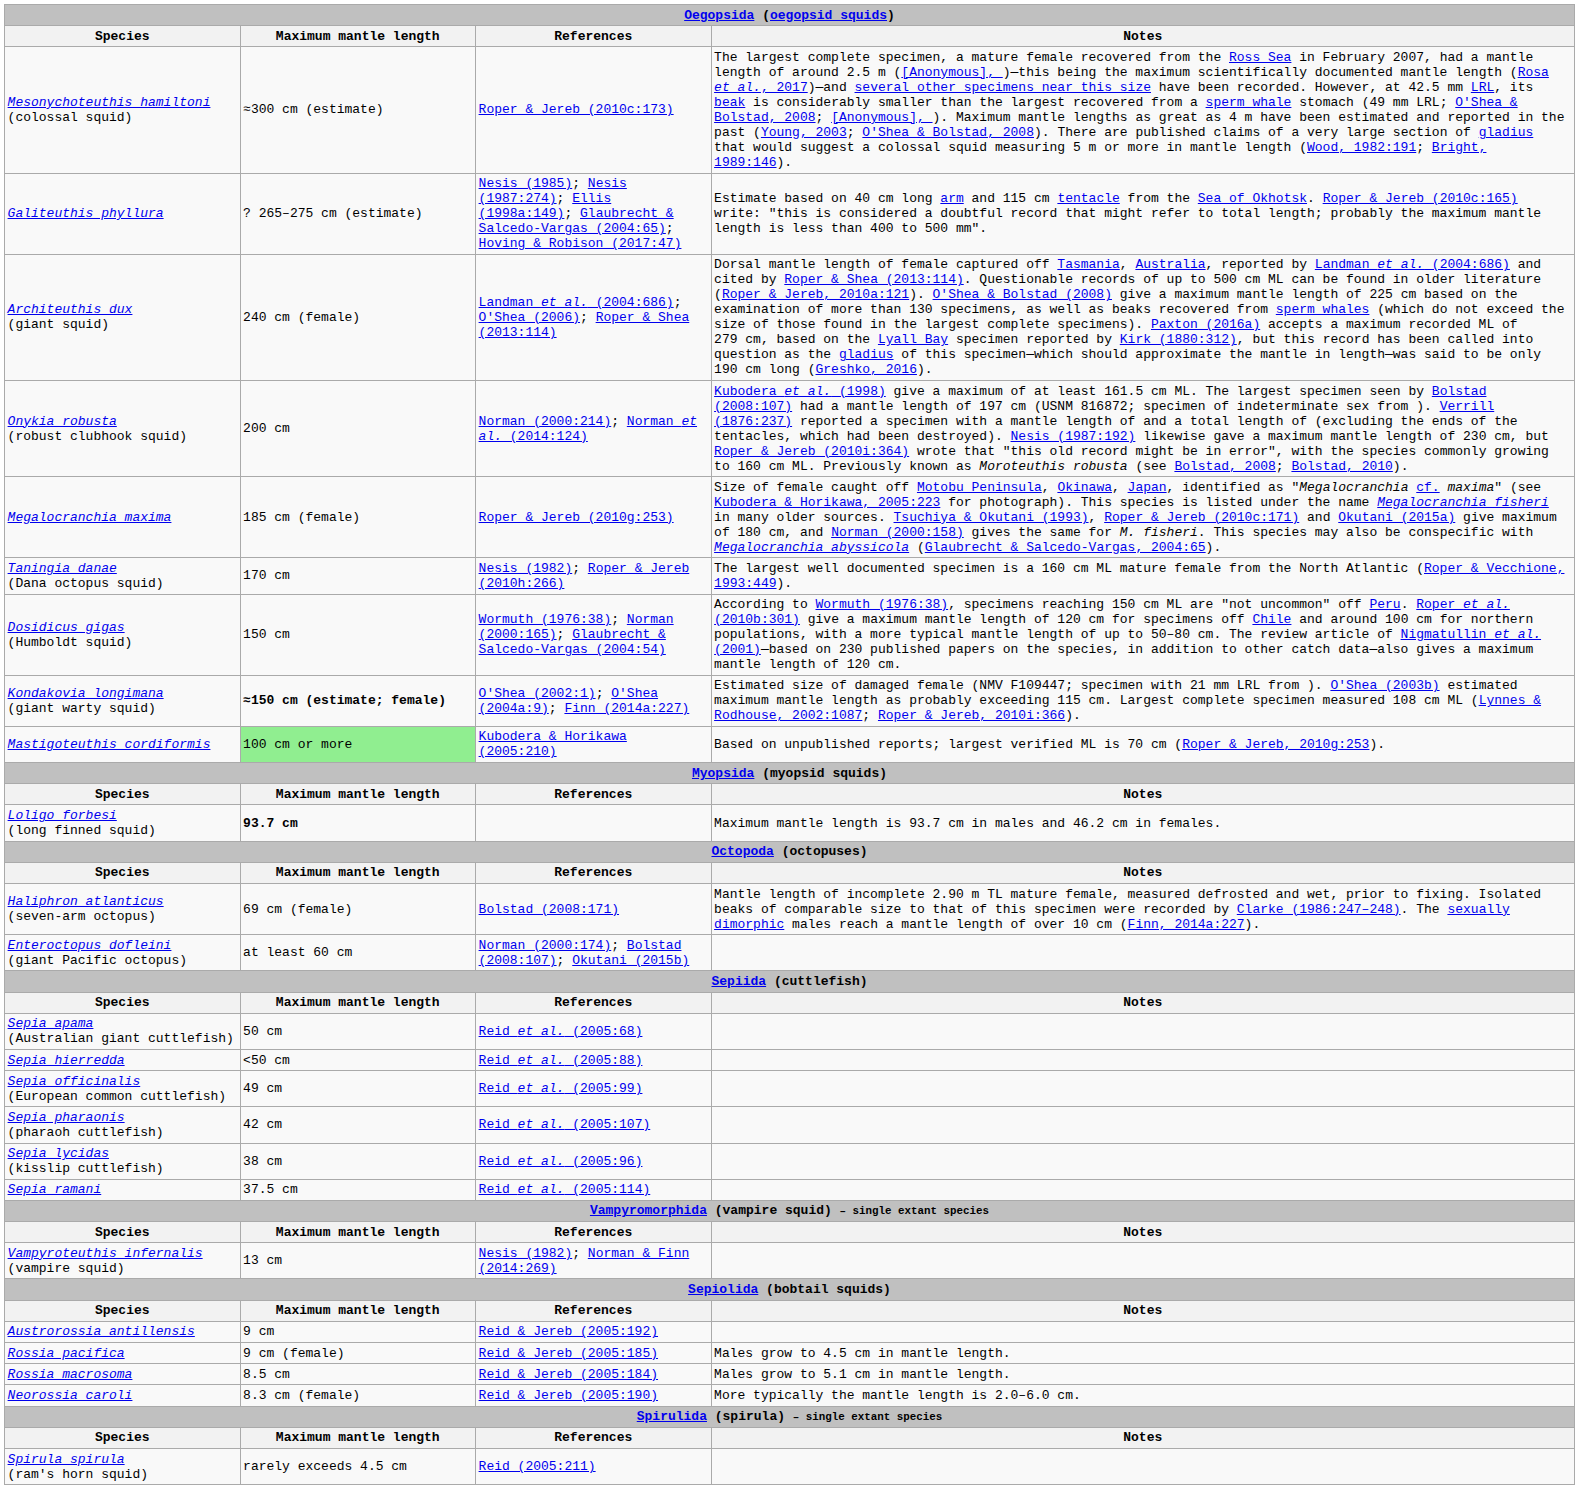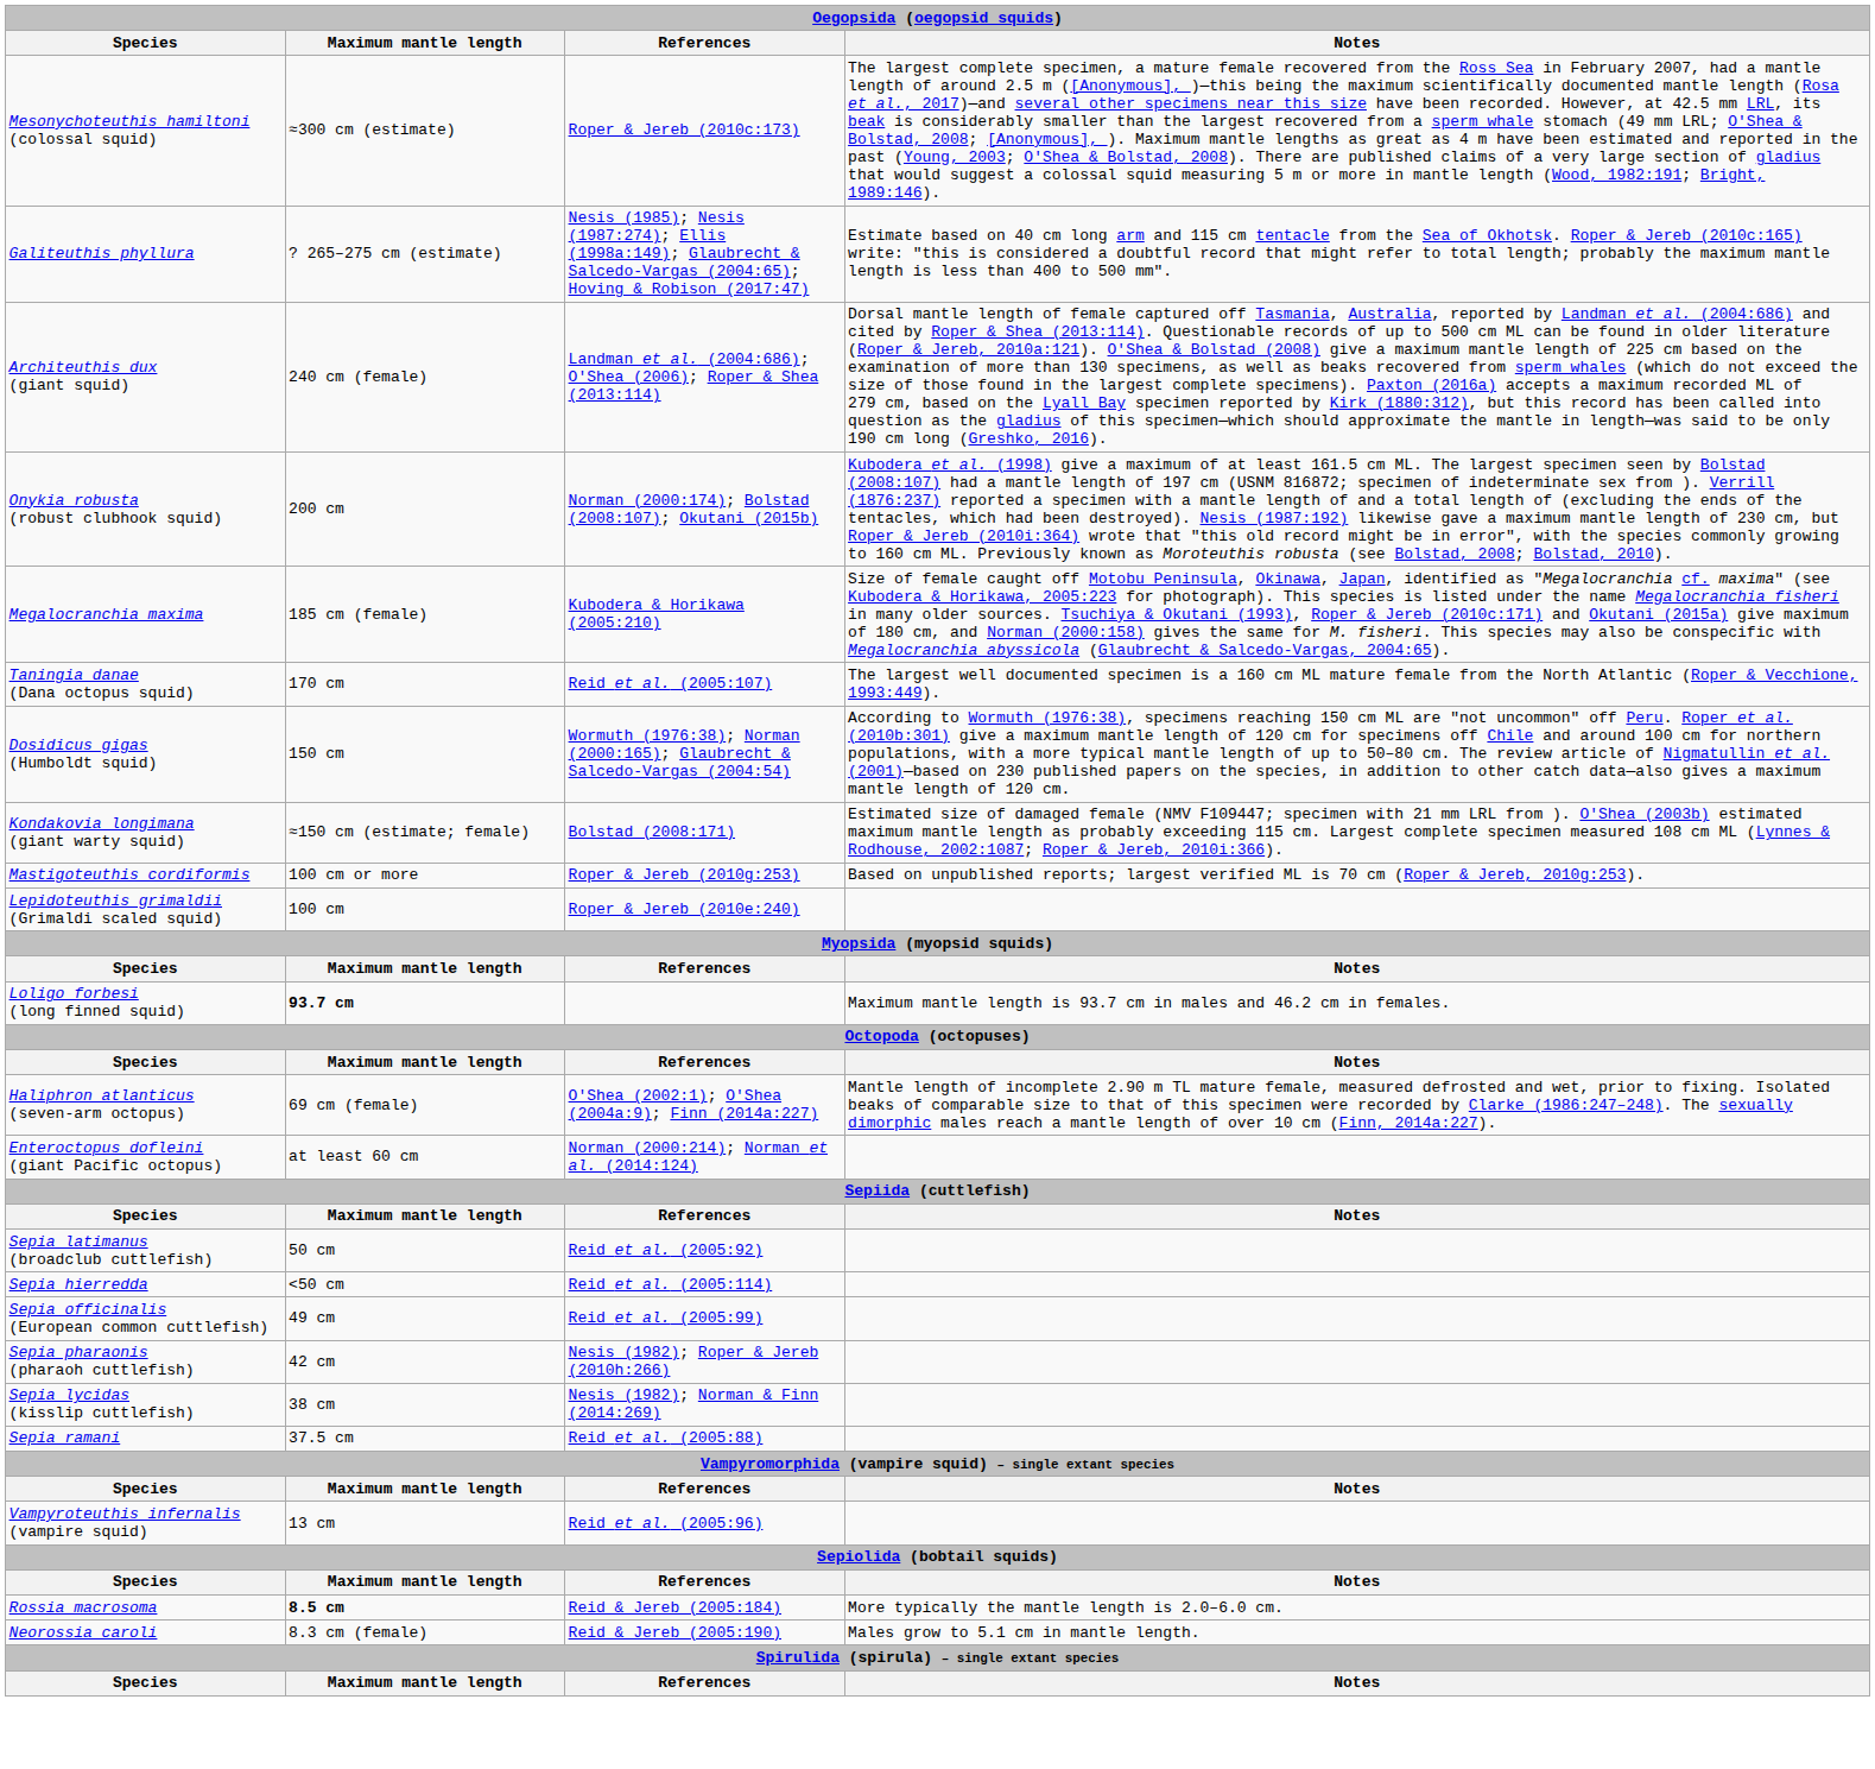Onykia robusta (robust clubhook squid) | References: Norman (2000:214); Norman et al. (2014:124) -> Norman (2000:174); Bolstad (2008:107); Okutani (2015b)
Megalocranchia maxima | References: Roper & Jereb (2010g:253) -> Kubodera & Horikawa (2005:210)
Taningia danae (Dana octopus squid) | References: Nesis (1982); Roper & Jereb (2010h:266) -> Reid et al. (2005:107)
Kondakovia longimana (giant warty squid) | Maximum mantle length: bold -> normal
Kondakovia longimana (giant warty squid) | References: O'Shea (2002:1); O'Shea (2004a:9); Finn (2014a:227) -> Bolstad (2008:171)
Mastigoteuthis cordiformis | Maximum mantle length: lightgreen background -> no background
Mastigoteuthis cordiformis | References: Kubodera & Horikawa (2005:210) -> Roper & Jereb (2010g:253)
+ row: Lepidoteuthis grimaldii (Grimaldi scaled squid) | 100 cm | Roper & Jereb (2010e:240)
Haliphron atlanticus (seven-arm octopus) | References: Bolstad (2008:171) -> O'Shea (2002:1); O'Shea (2004a:9); Finn (2014a:227)
Enteroctopus dofleini (giant Pacific octopus) | References: Norman (2000:174); Bolstad (2008:107); Okutani (2015b) -> Norman (2000:214); Norman et al. (2014:124)
- row: Sepia apama (Australian giant cuttlefish) | 50 cm | Reid et al. (2005:68)
+ row: Sepia latimanus (broadclub cuttlefish) | 50 cm | Reid et al. (2005:92)
Sepia hierredda | References: Reid et al. (2005:88) -> Reid et al. (2005:114)
Sepia pharaonis (pharaoh cuttlefish) | References: Reid et al. (2005:107) -> Nesis (1982); Roper & Jereb (2010h:266)
Sepia lycidas (kisslip cuttlefish) | References: Reid et al. (2005:96) -> Nesis (1982); Norman & Finn (2014:269)
Sepia ramani | References: Reid et al. (2005:114) -> Reid et al. (2005:88)
Vampyroteuthis infernalis (vampire squid) | References: Nesis (1982); Norman & Finn (2014:269) -> Reid et al. (2005:96)
- row: Austrorossia antillensis | 9 cm | Reid & Jereb (2005:192)
- row: Rossia pacifica | 9 cm (female) | Reid & Jereb (2005:185) | Males grow to 4.5 cm in mantle length.
Rossia macrosoma | Maximum mantle length: normal -> bold
Rossia macrosoma | Notes: Males grow to 5.1 cm in mantle length. -> More typically the mantle length is 2.0–6.0 cm.
Neorossia caroli | Notes: More typically the mantle length is 2.0–6.0 cm. -> Males grow to 5.1 cm in mantle length.
- row: Spirula spirula (ram's horn squid) | rarely exceeds 4.5 cm | Reid (2005:211)
